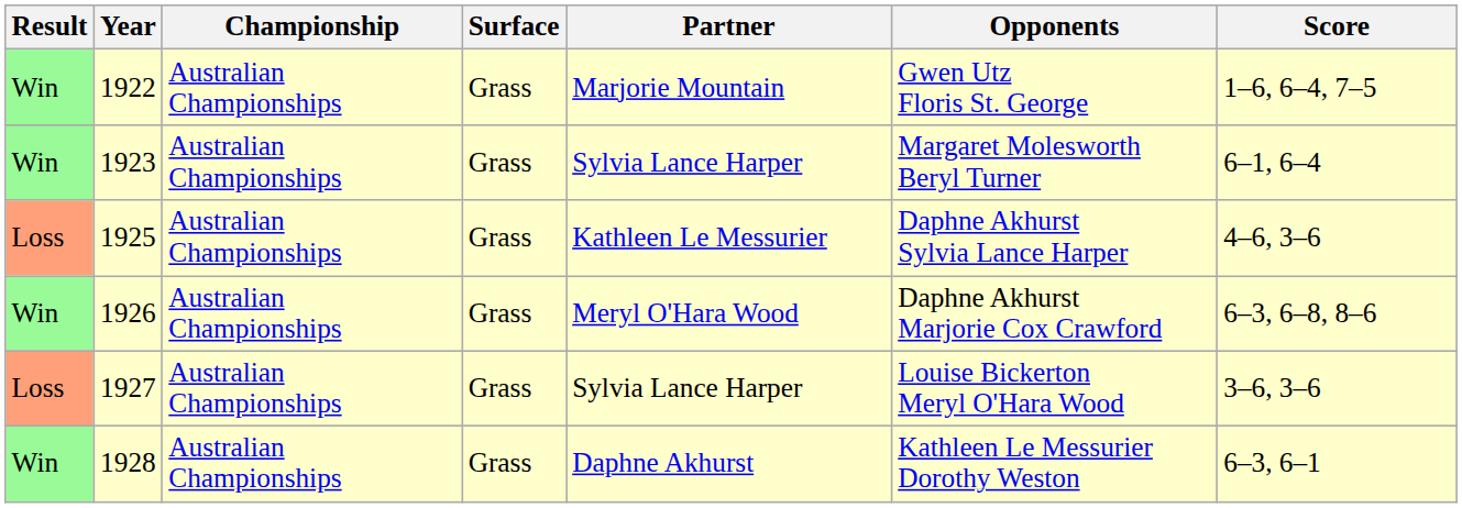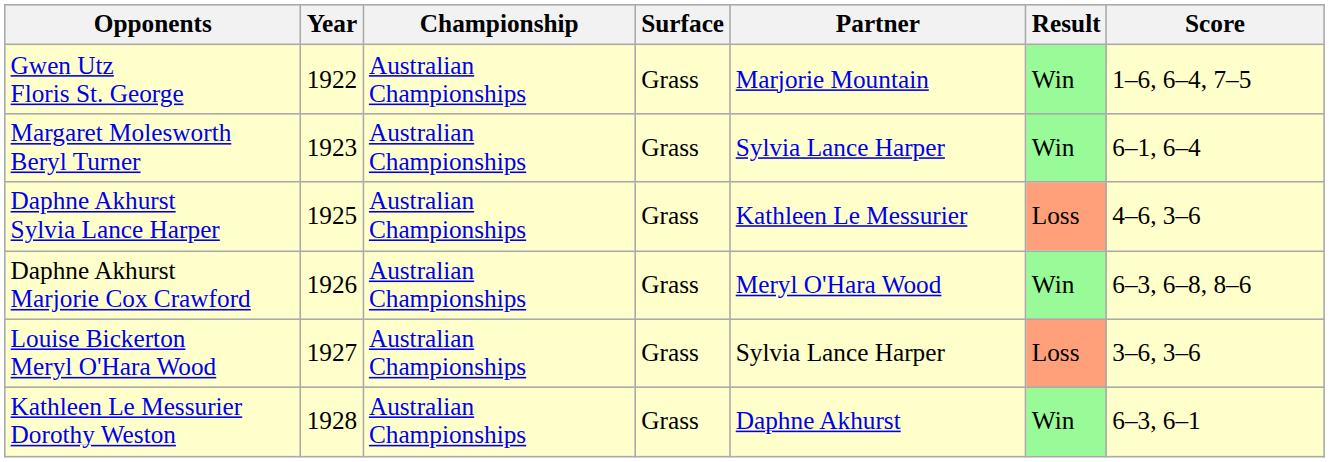columns swapped: Result <-> Opponents
